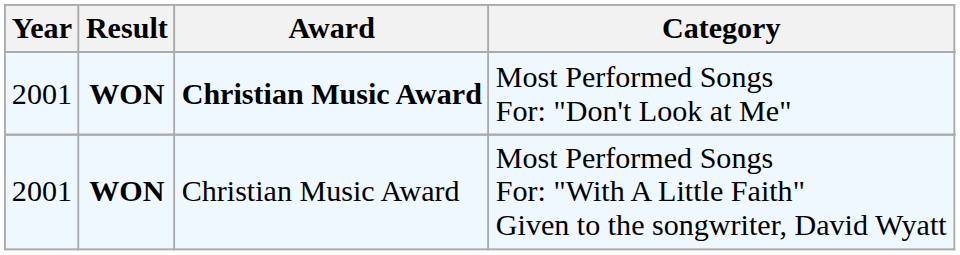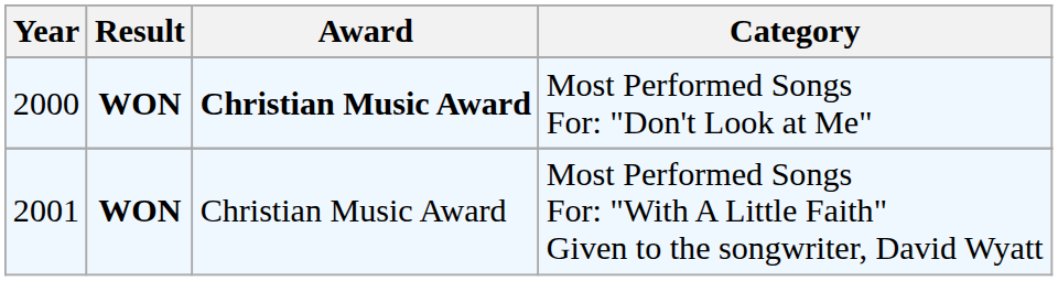Most Performed Songs For: "Don't Look at Me" | Year: 2001 -> 2000
